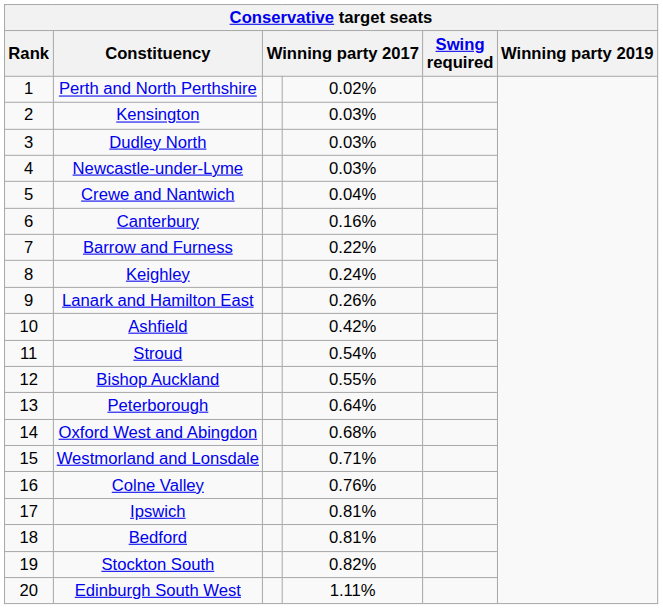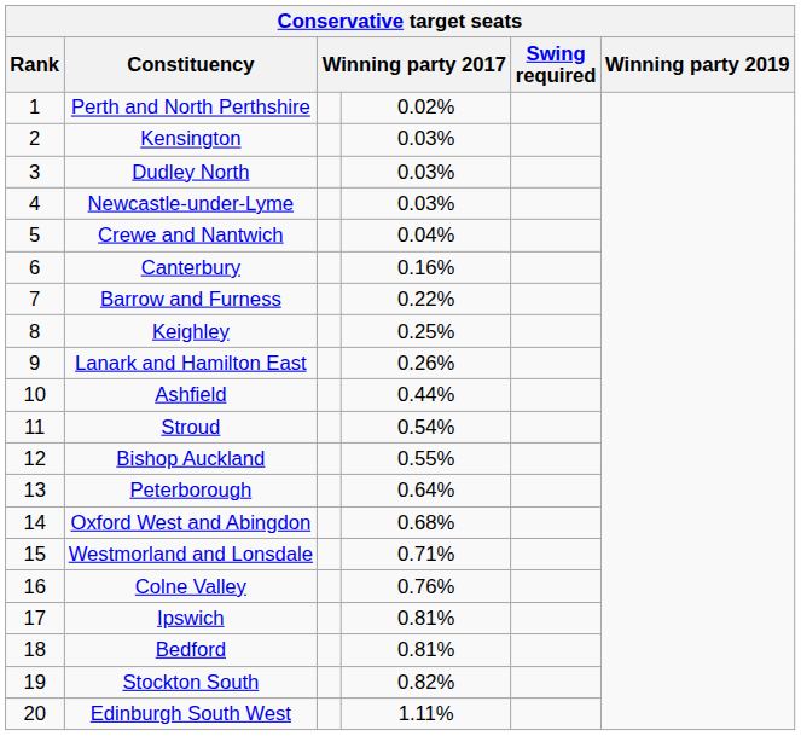Keighley | column 4: 0.24% -> 0.25%
Ashfield | column 4: 0.42% -> 0.44%
